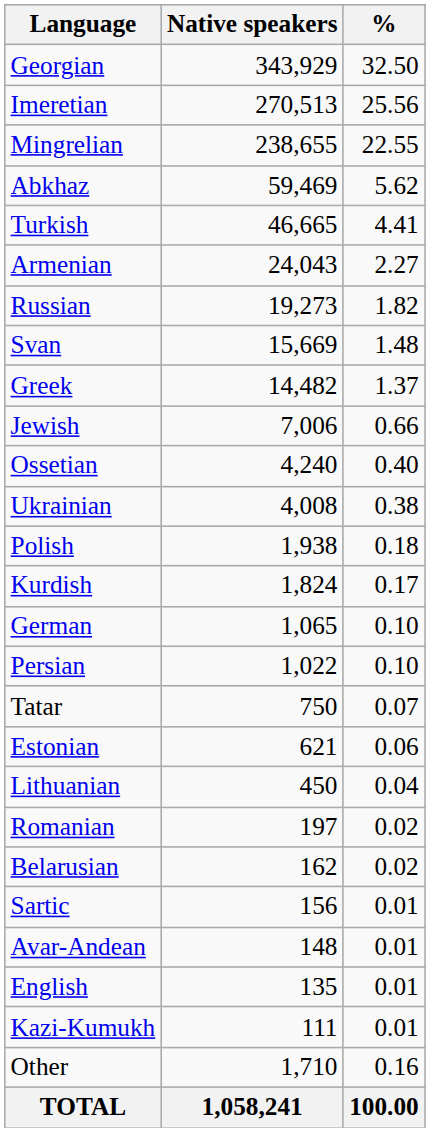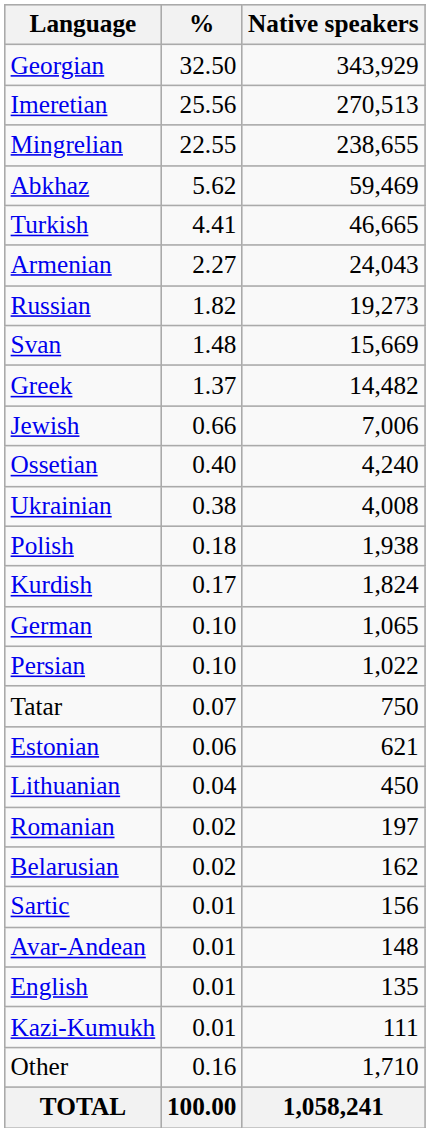columns swapped: Native speakers <-> %
